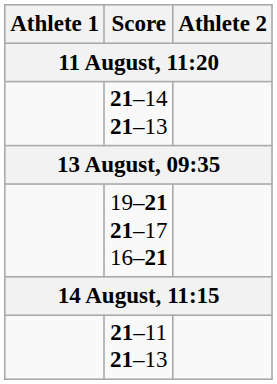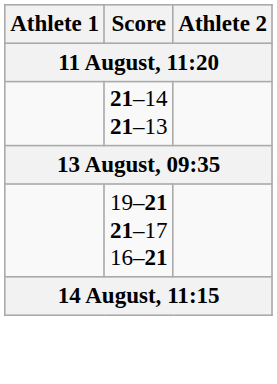- row: 21–11 21–13
